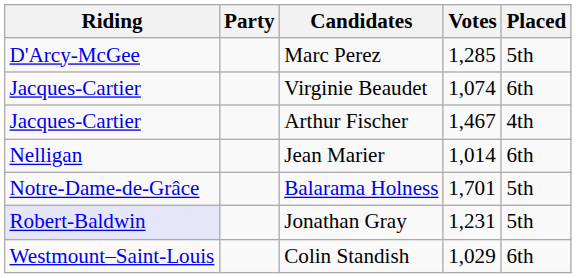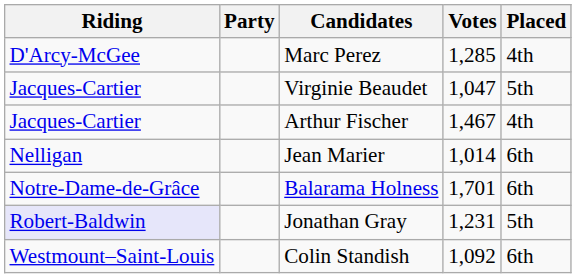Marc Perez | Placed: 5th -> 4th
Virginie Beaudet | Votes: 1,074 -> 1,047
Virginie Beaudet | Placed: 6th -> 5th
Balarama Holness | Placed: 5th -> 6th
Colin Standish | Votes: 1,029 -> 1,092
